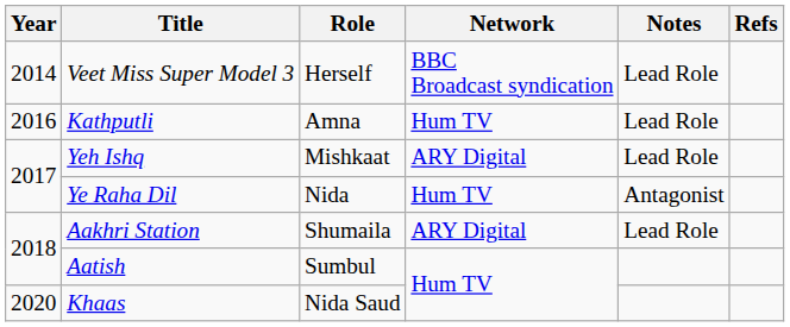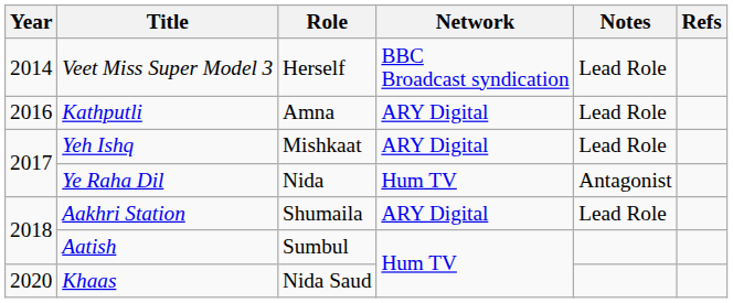Kathputli | Network: Hum TV -> ARY Digital
